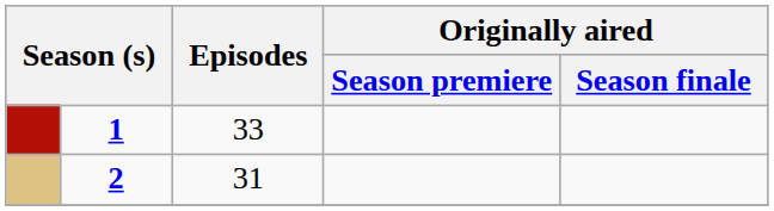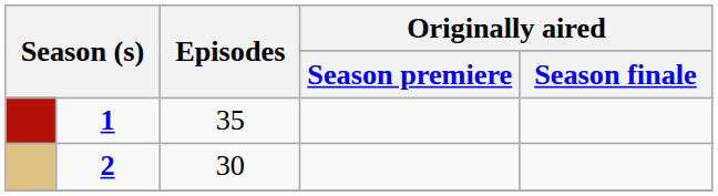1 | Episodes: 33 -> 35
2 | Episodes: 31 -> 30
